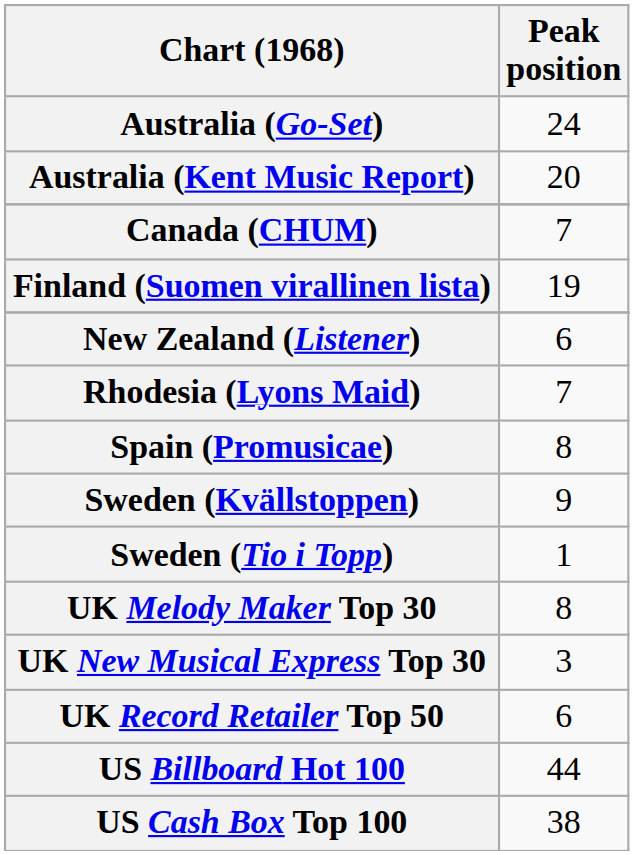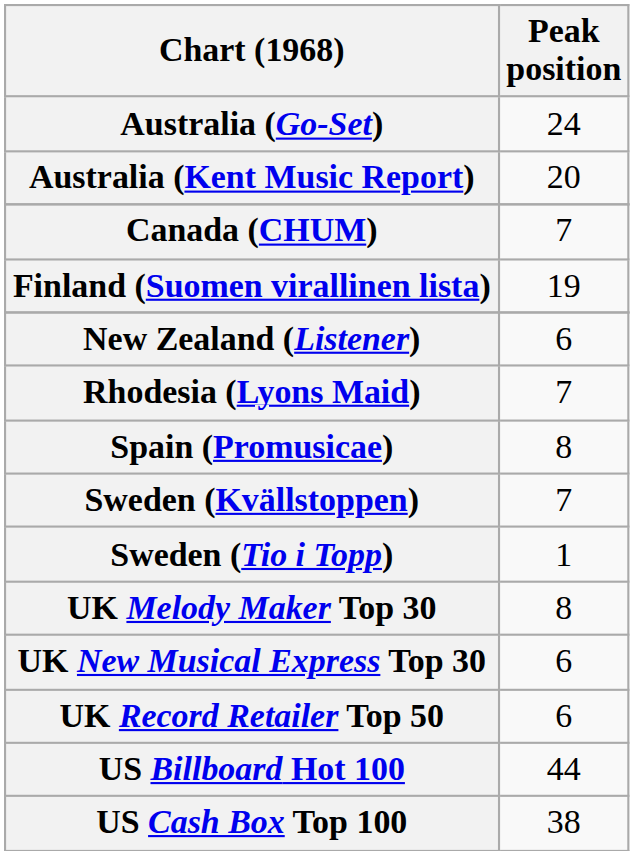Sweden (Kvällstoppen) | Peak position: 9 -> 7
UK New Musical Express Top 30 | Peak position: 3 -> 6
